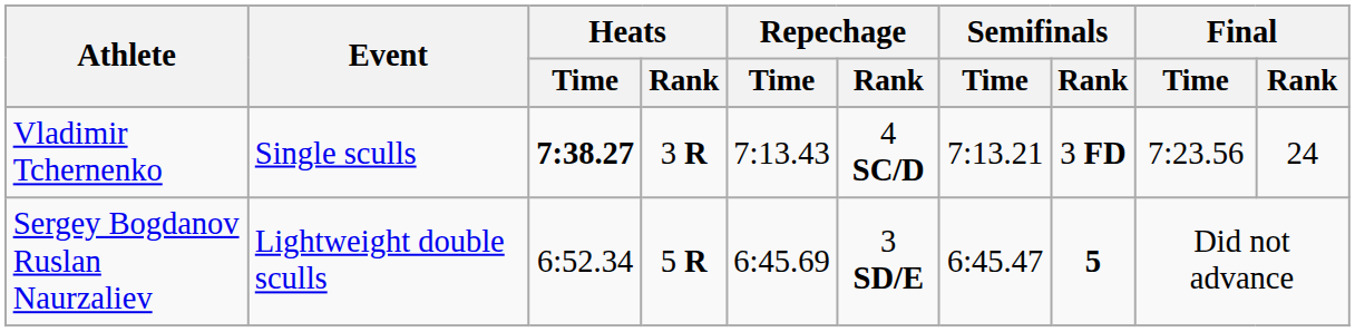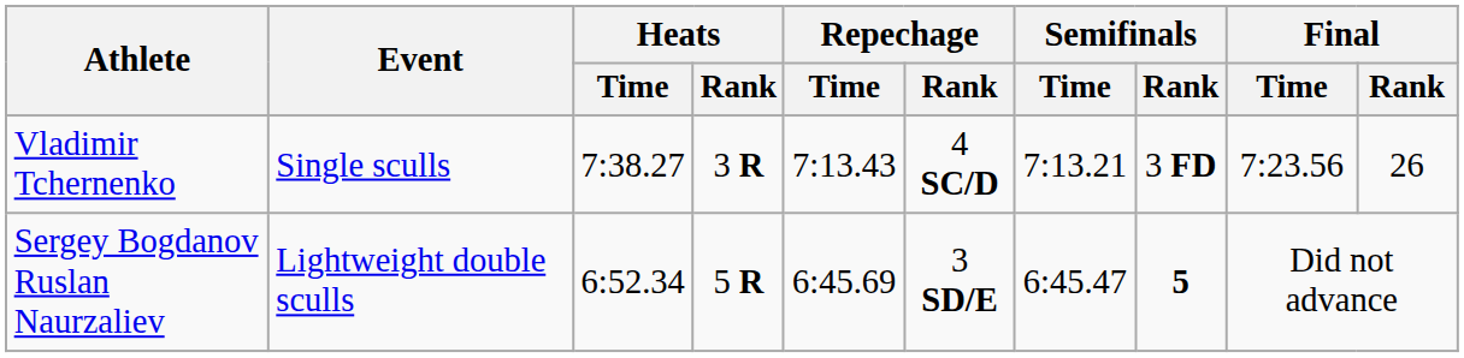Vladimir Tchernenko | Heats / Time: bold -> normal
Vladimir Tchernenko | Final / Rank: 24 -> 26
